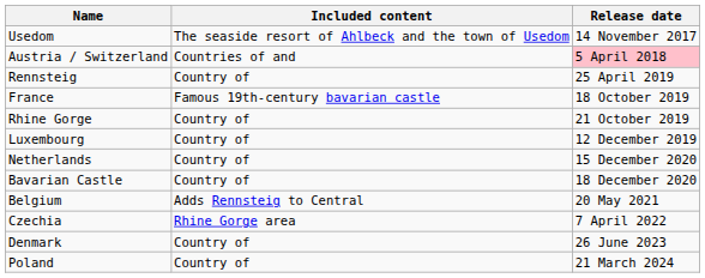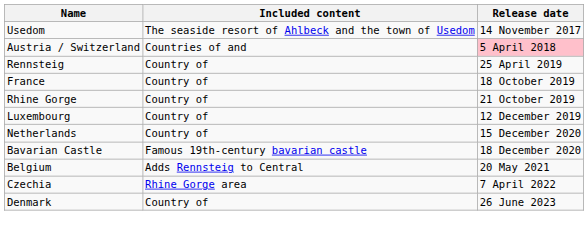France | Included content: Famous 19th-century bavarian castle -> Country of
Bavarian Castle | Included content: Country of -> Famous 19th-century bavarian castle
- row: Poland | Country of | 21 March 2024
